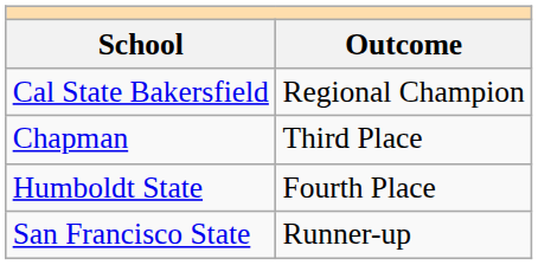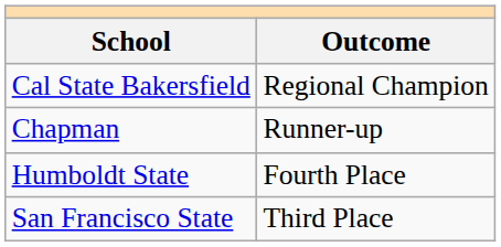Chapman | Outcome: Third Place -> Runner-up
San Francisco State | Outcome: Runner-up -> Third Place
